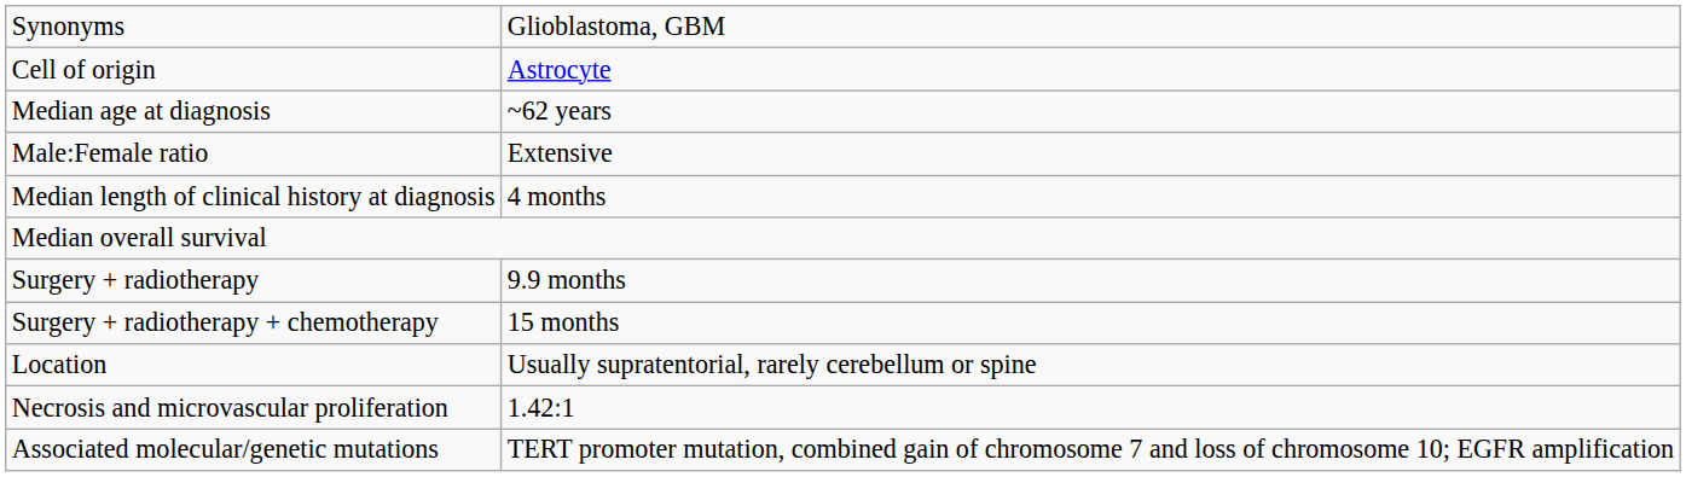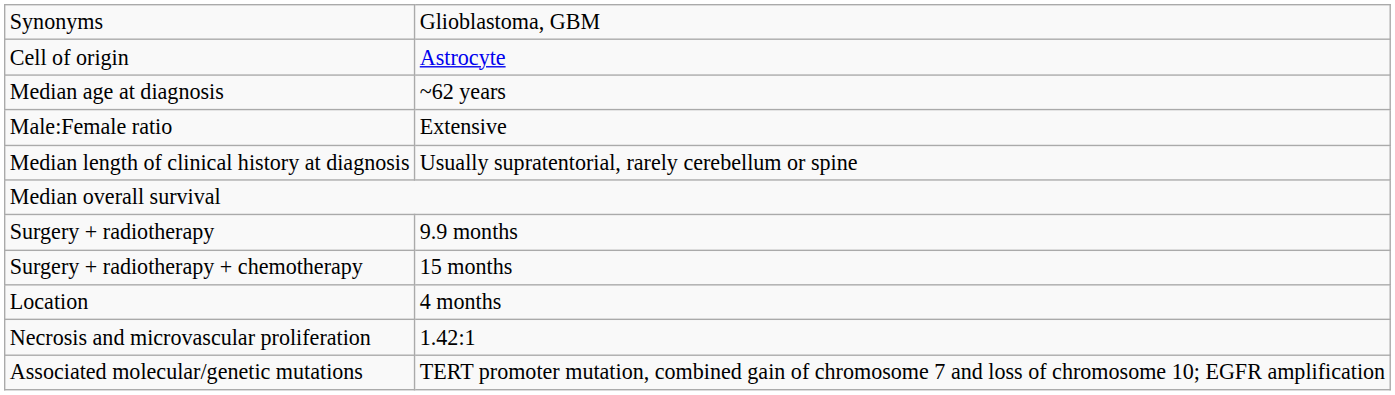Median length of clinical history at diagnosis | column 2: 4 months -> Usually supratentorial, rarely cerebellum or spine
Location | column 2: Usually supratentorial, rarely cerebellum or spine -> 4 months
